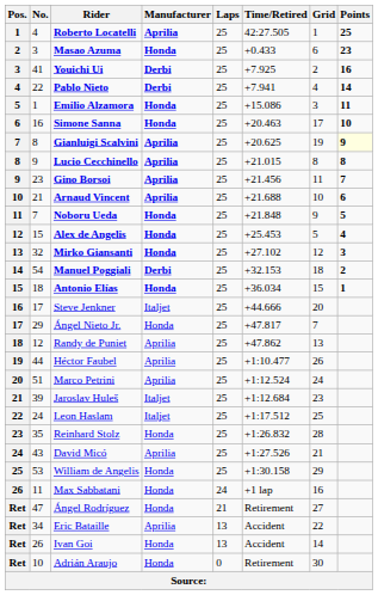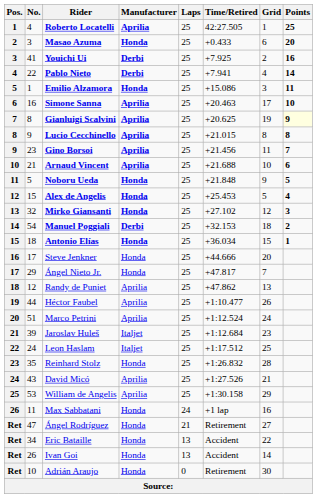Masao Azuma | Points: 23 -> 20
Simone Sanna | Manufacturer: Honda -> Aprilia
Noboru Ueda | No.: 7 -> 5
Steve Jenkner | Manufacturer: Italjet -> Honda
William de Angelis | Manufacturer: Honda -> Aprilia
Eric Bataille | Manufacturer: Aprilia -> Honda
